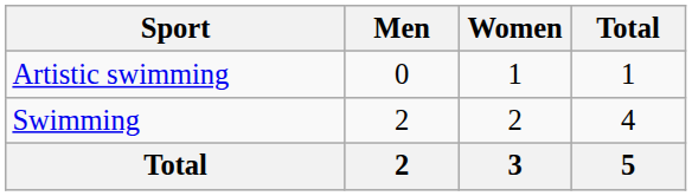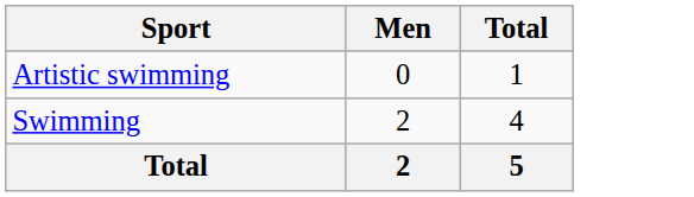- column: Women | 1 | 2 | 3
